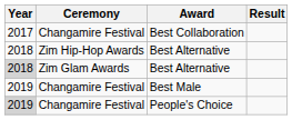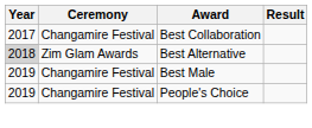- row: 2018 | Zim Hip-Hop Awards | Best Alternative
People's Choice | Year: lightgrey background -> no background
